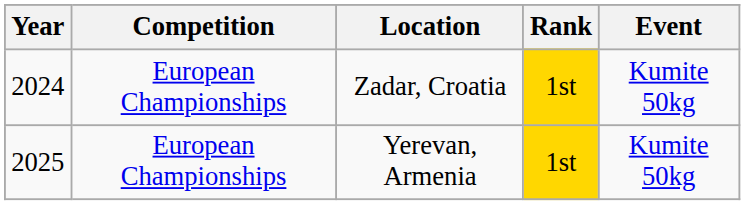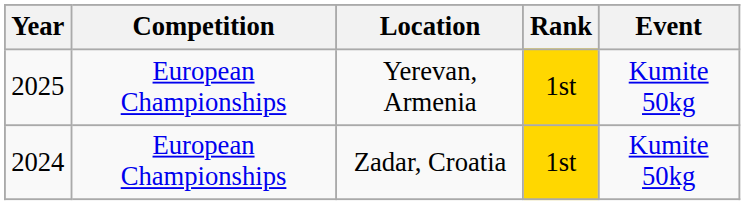rows swapped: Zadar, Croatia <-> Yerevan, Armenia
